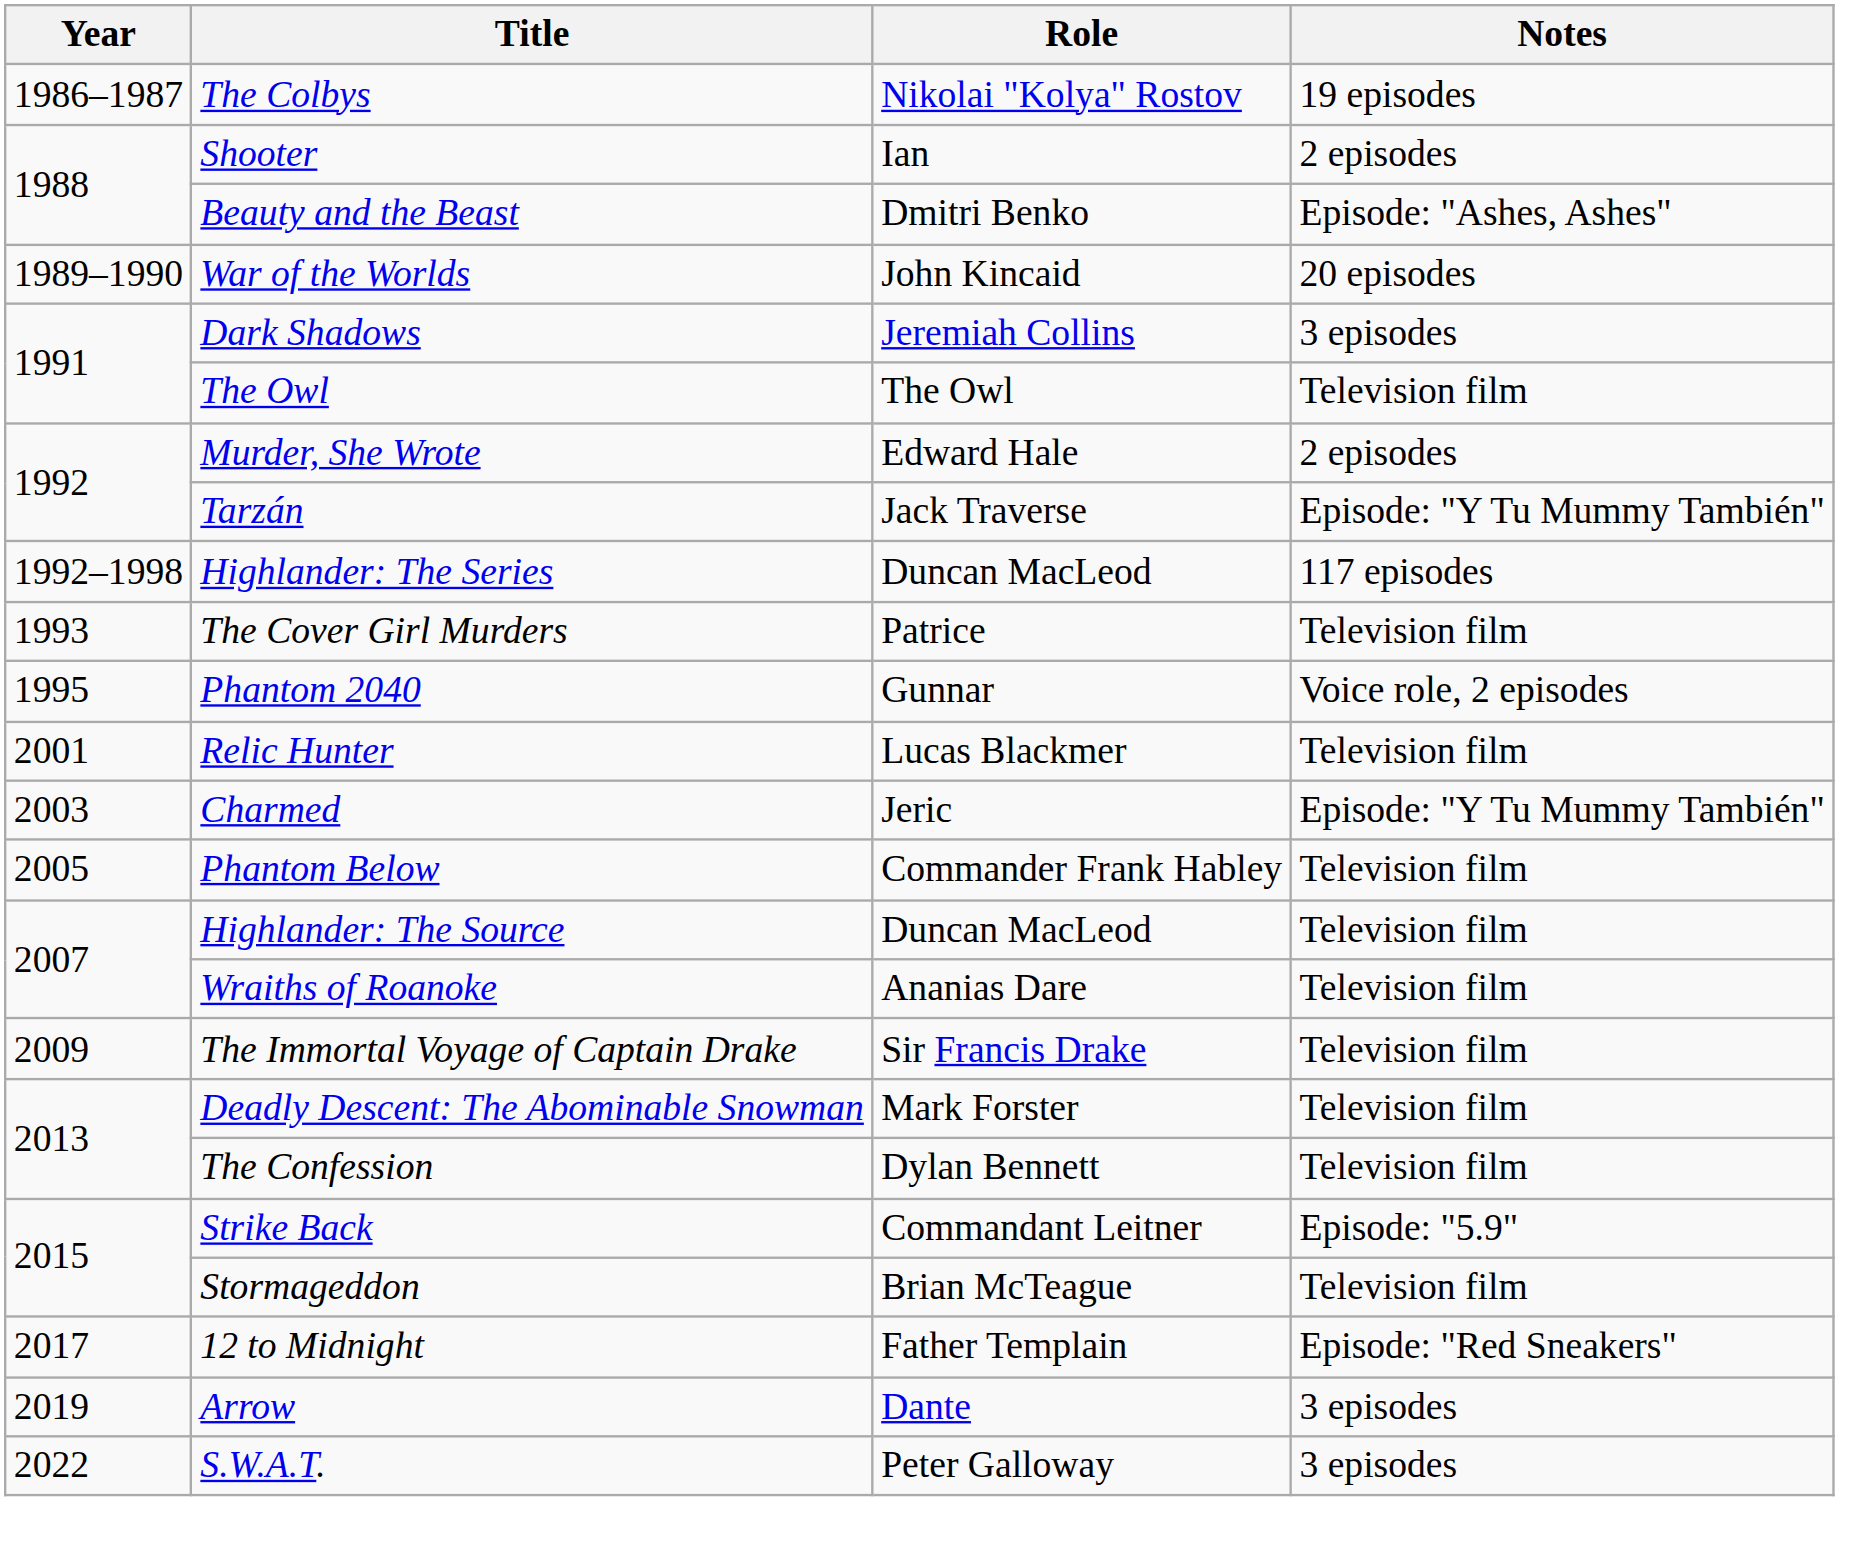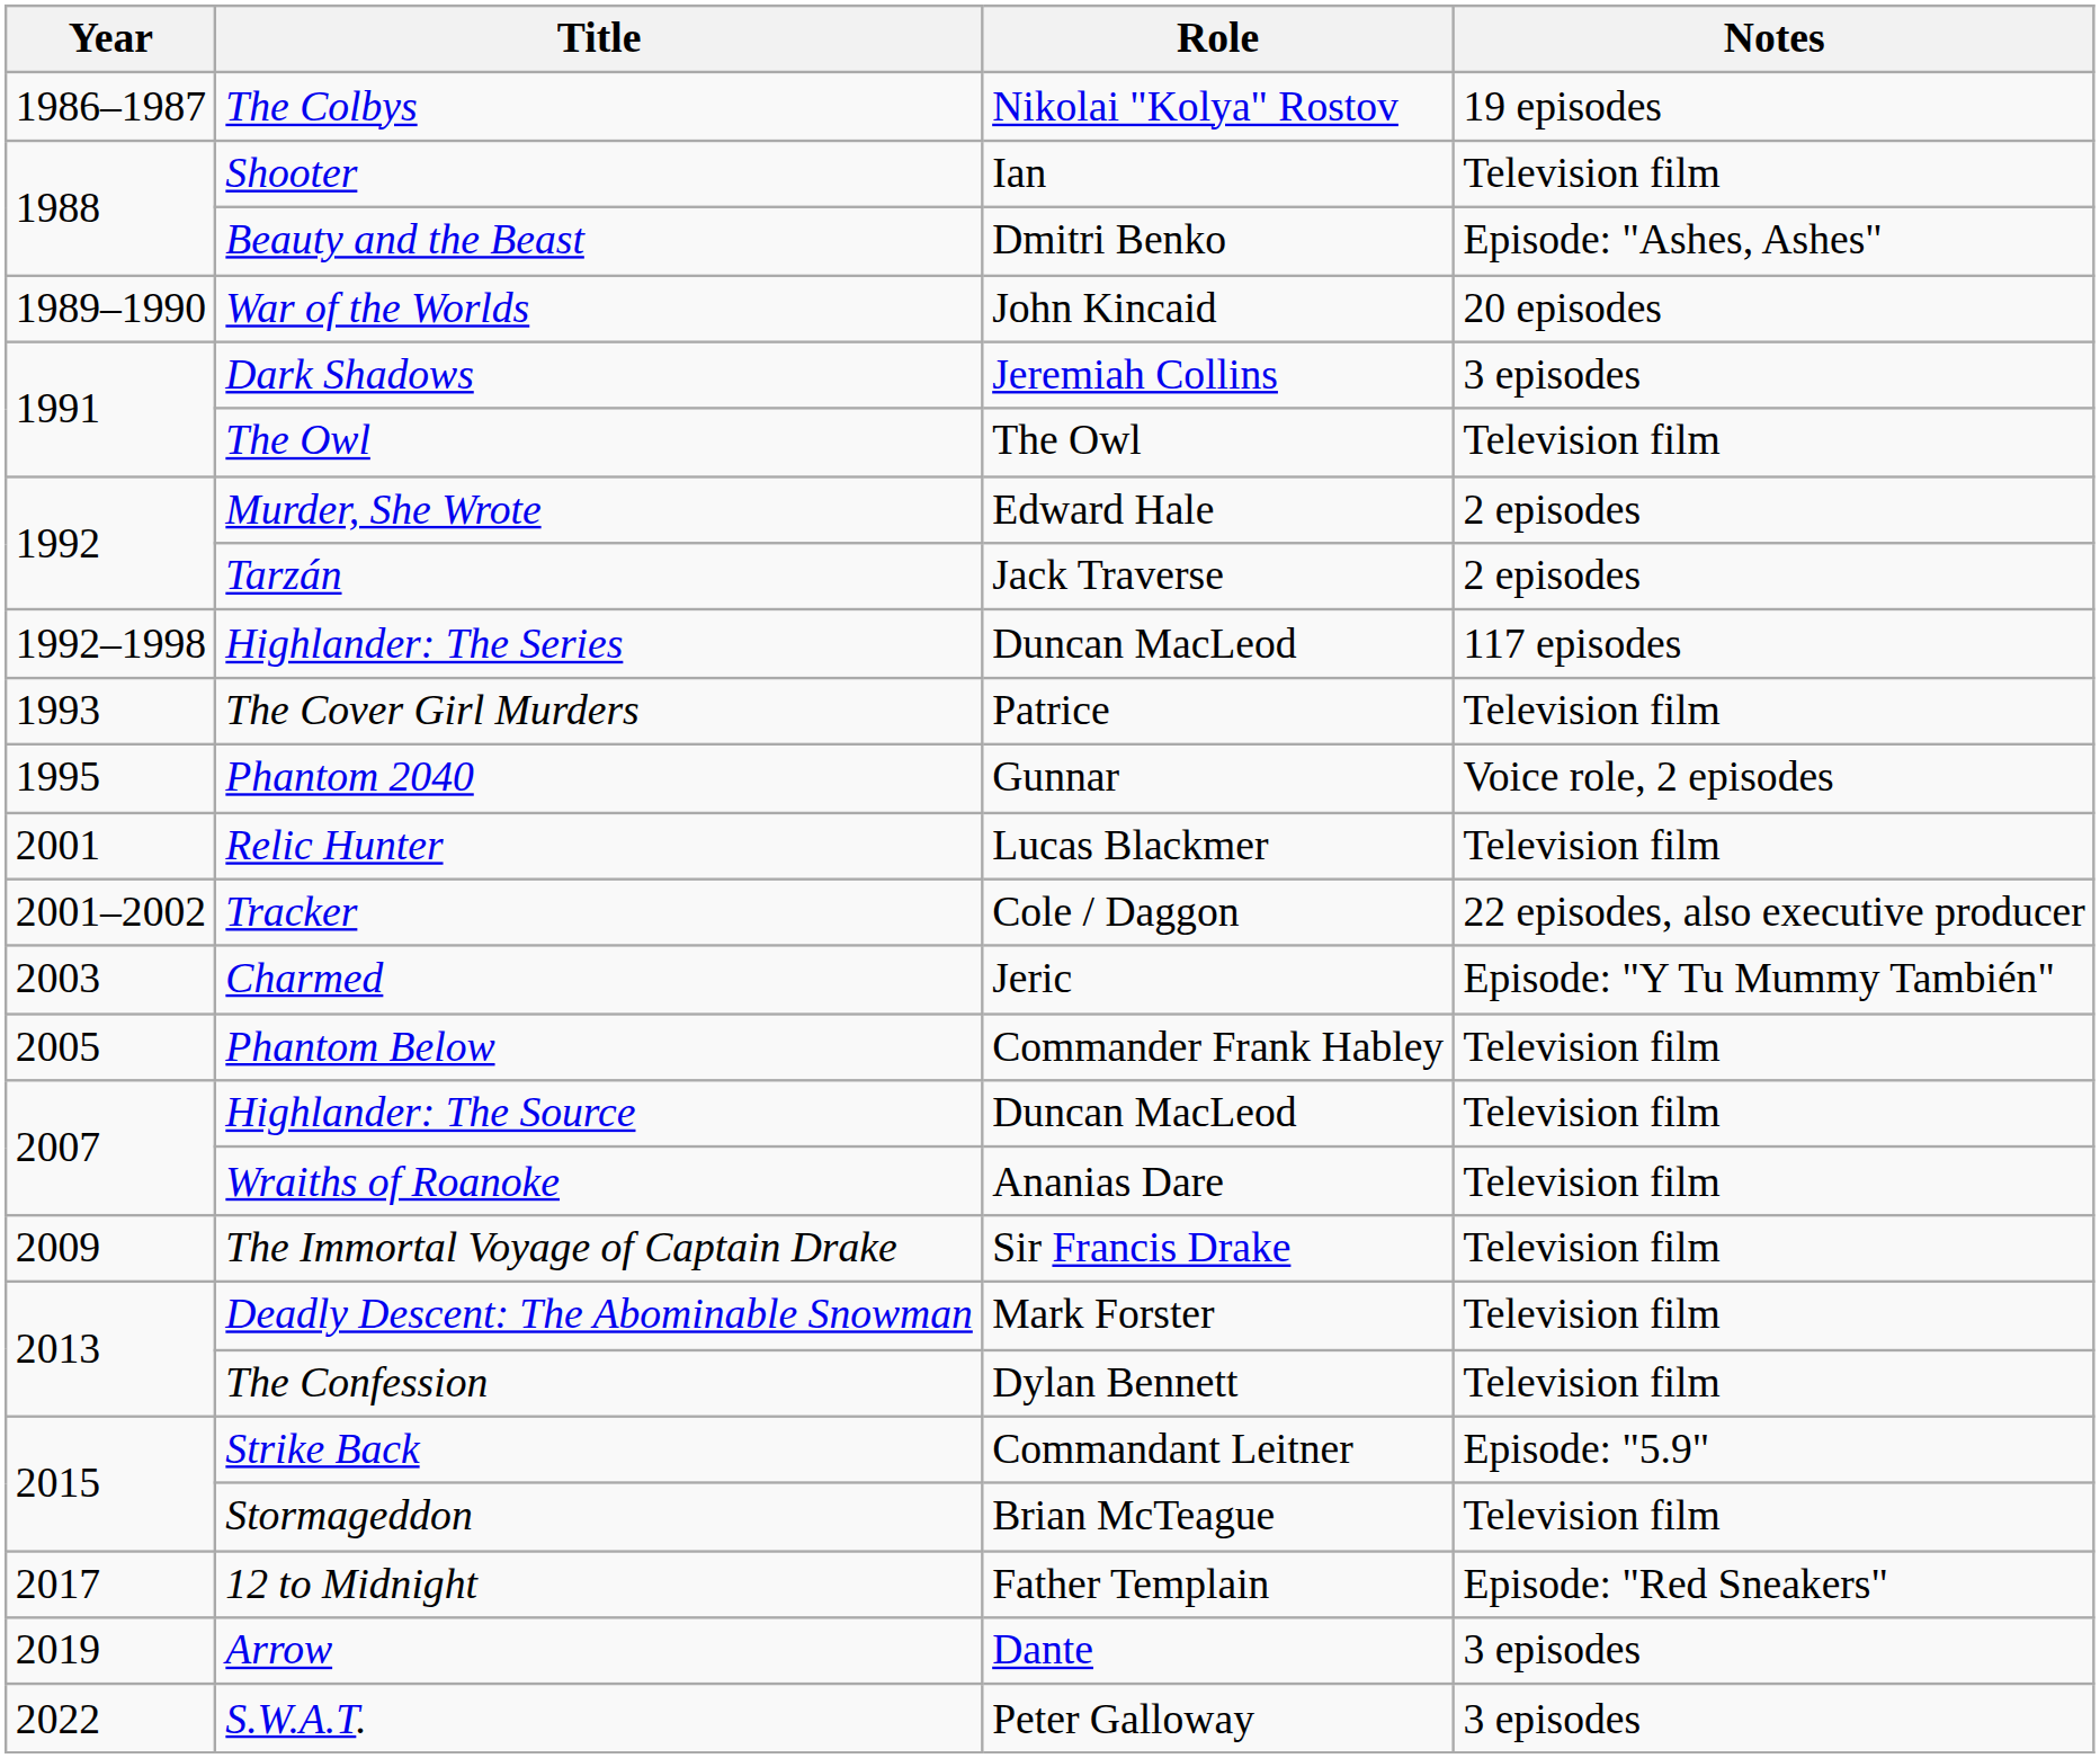Shooter | Notes: 2 episodes -> Television film
Tarzán | Notes: Episode: "Y Tu Mummy También" -> 2 episodes
+ row: 2001–2002 | Tracker | Cole / Daggon | 22 episodes, also executive producer
